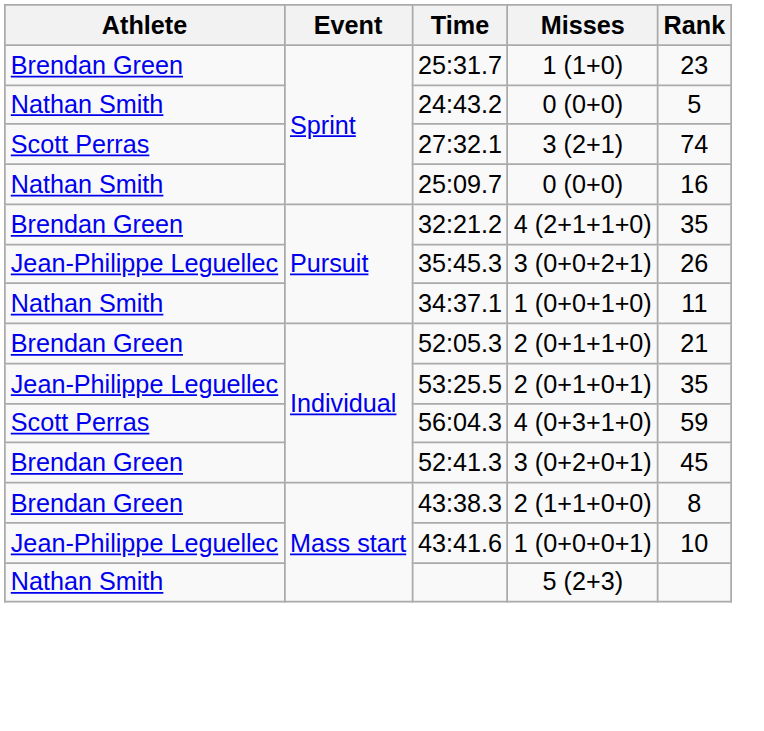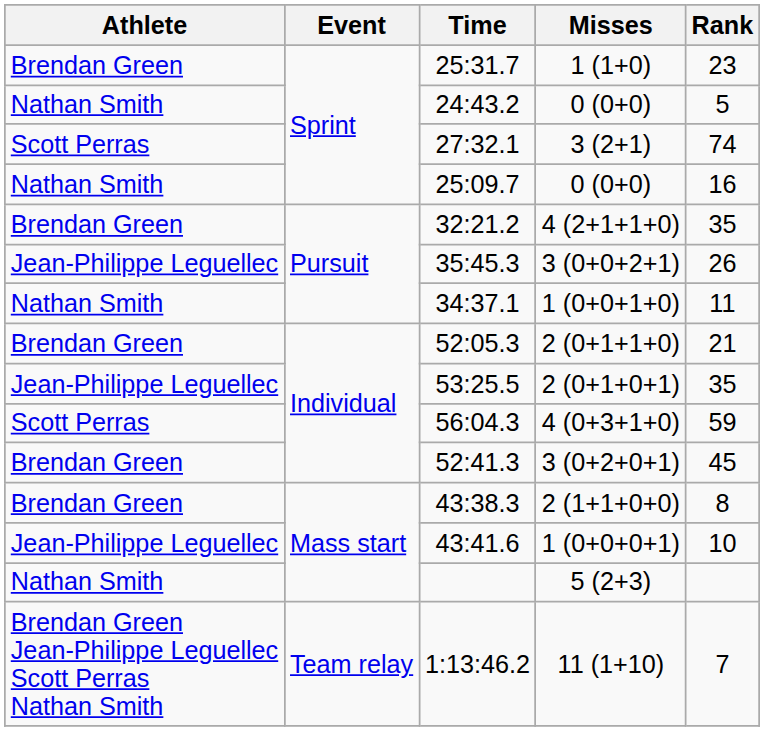+ row: Brendan Green Jean-Philippe Leguellec Scott Perras Nathan Smith | Team relay | 1:13:46.2 | 11 (1+10) | 7
